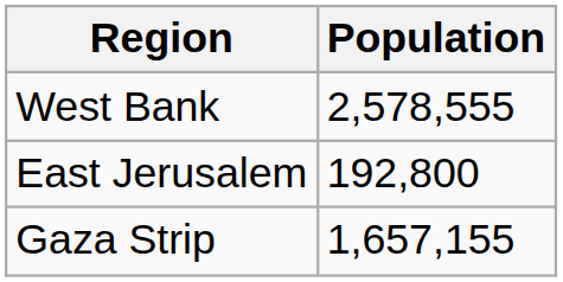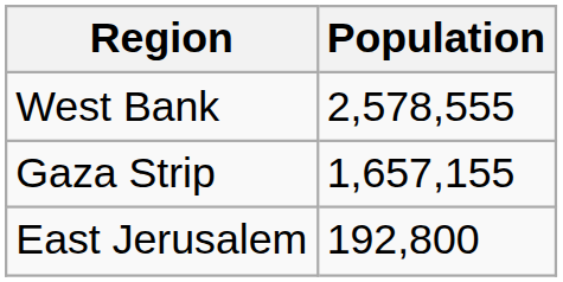rows swapped: East Jerusalem <-> Gaza Strip
